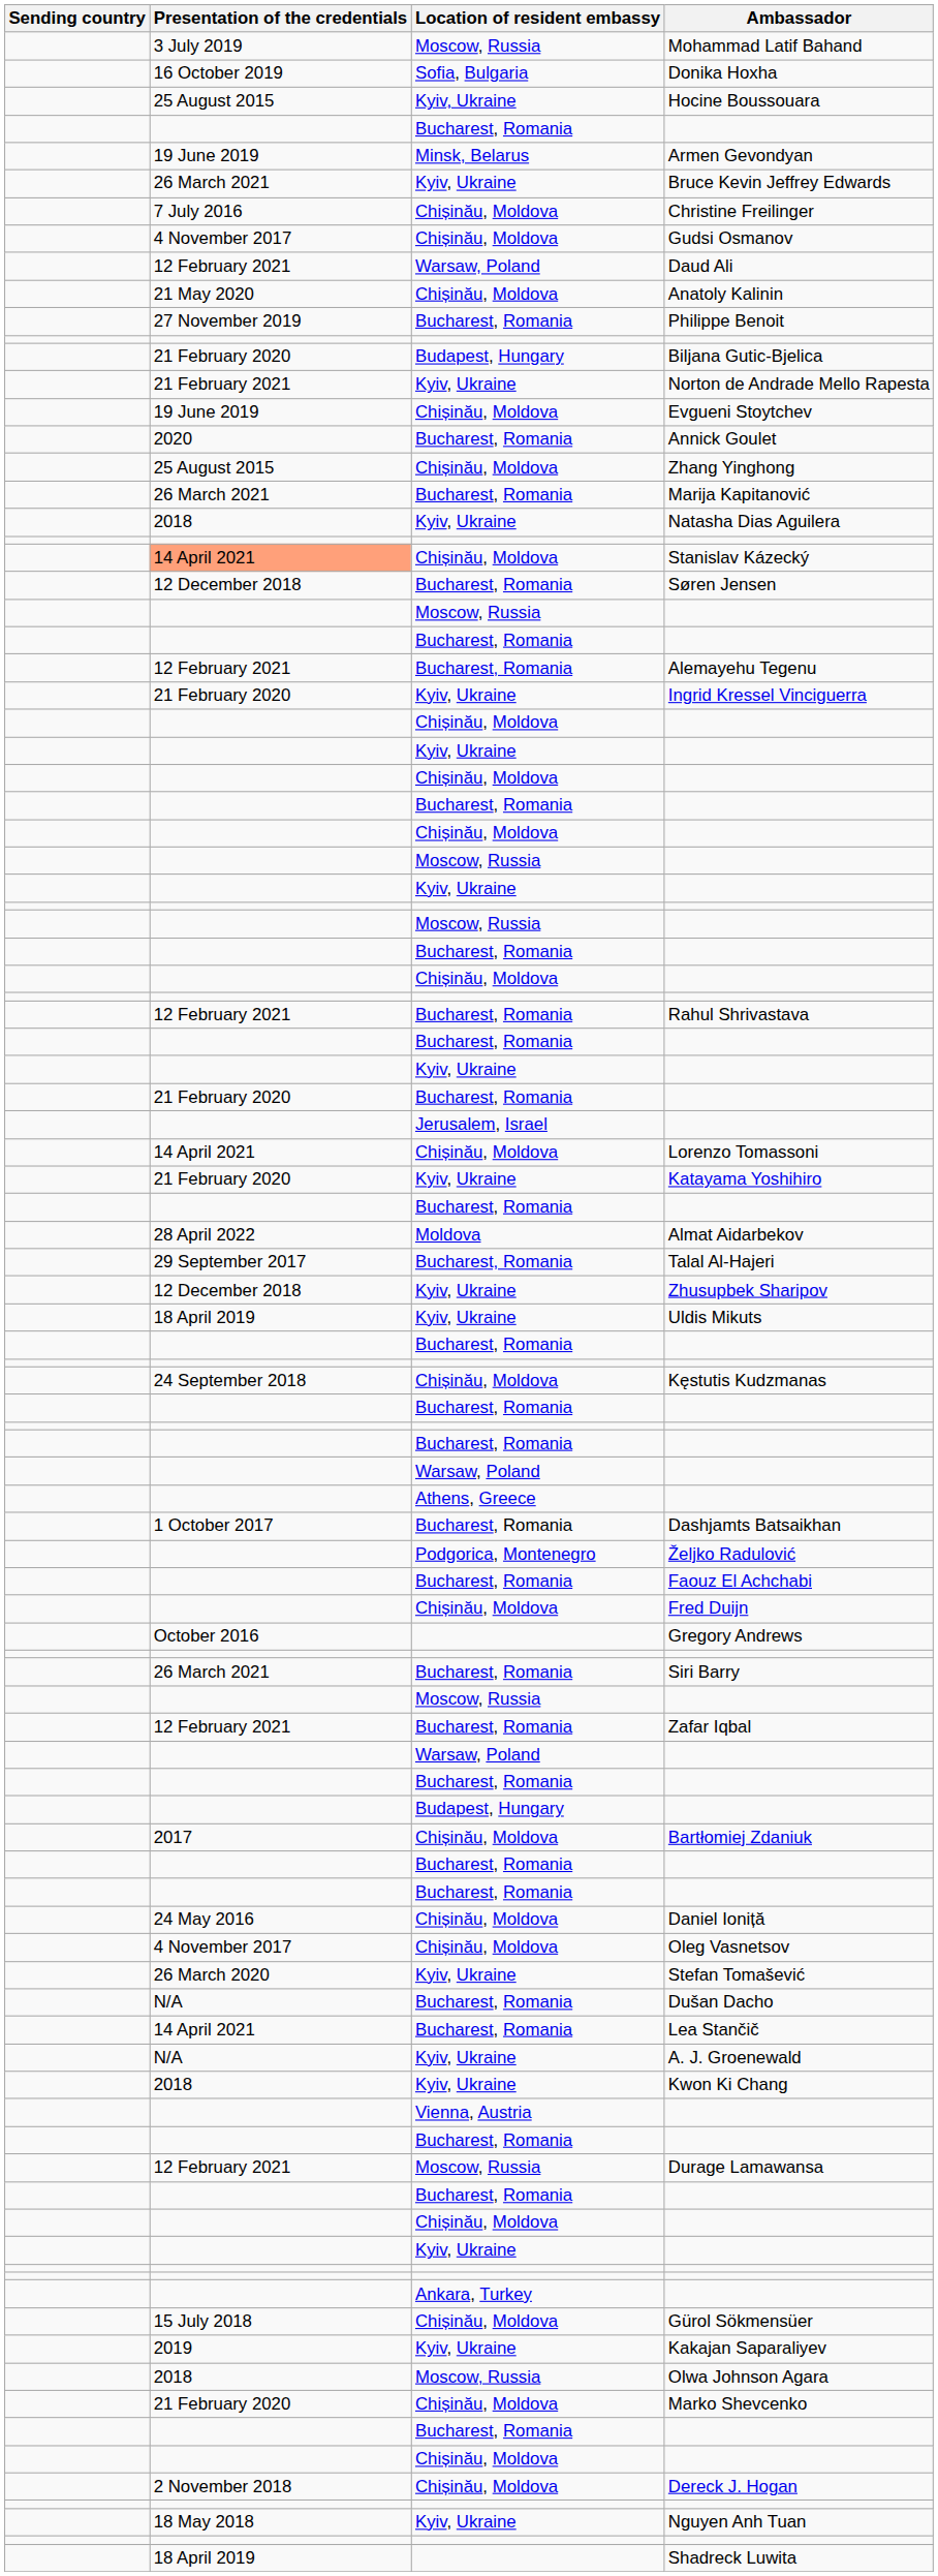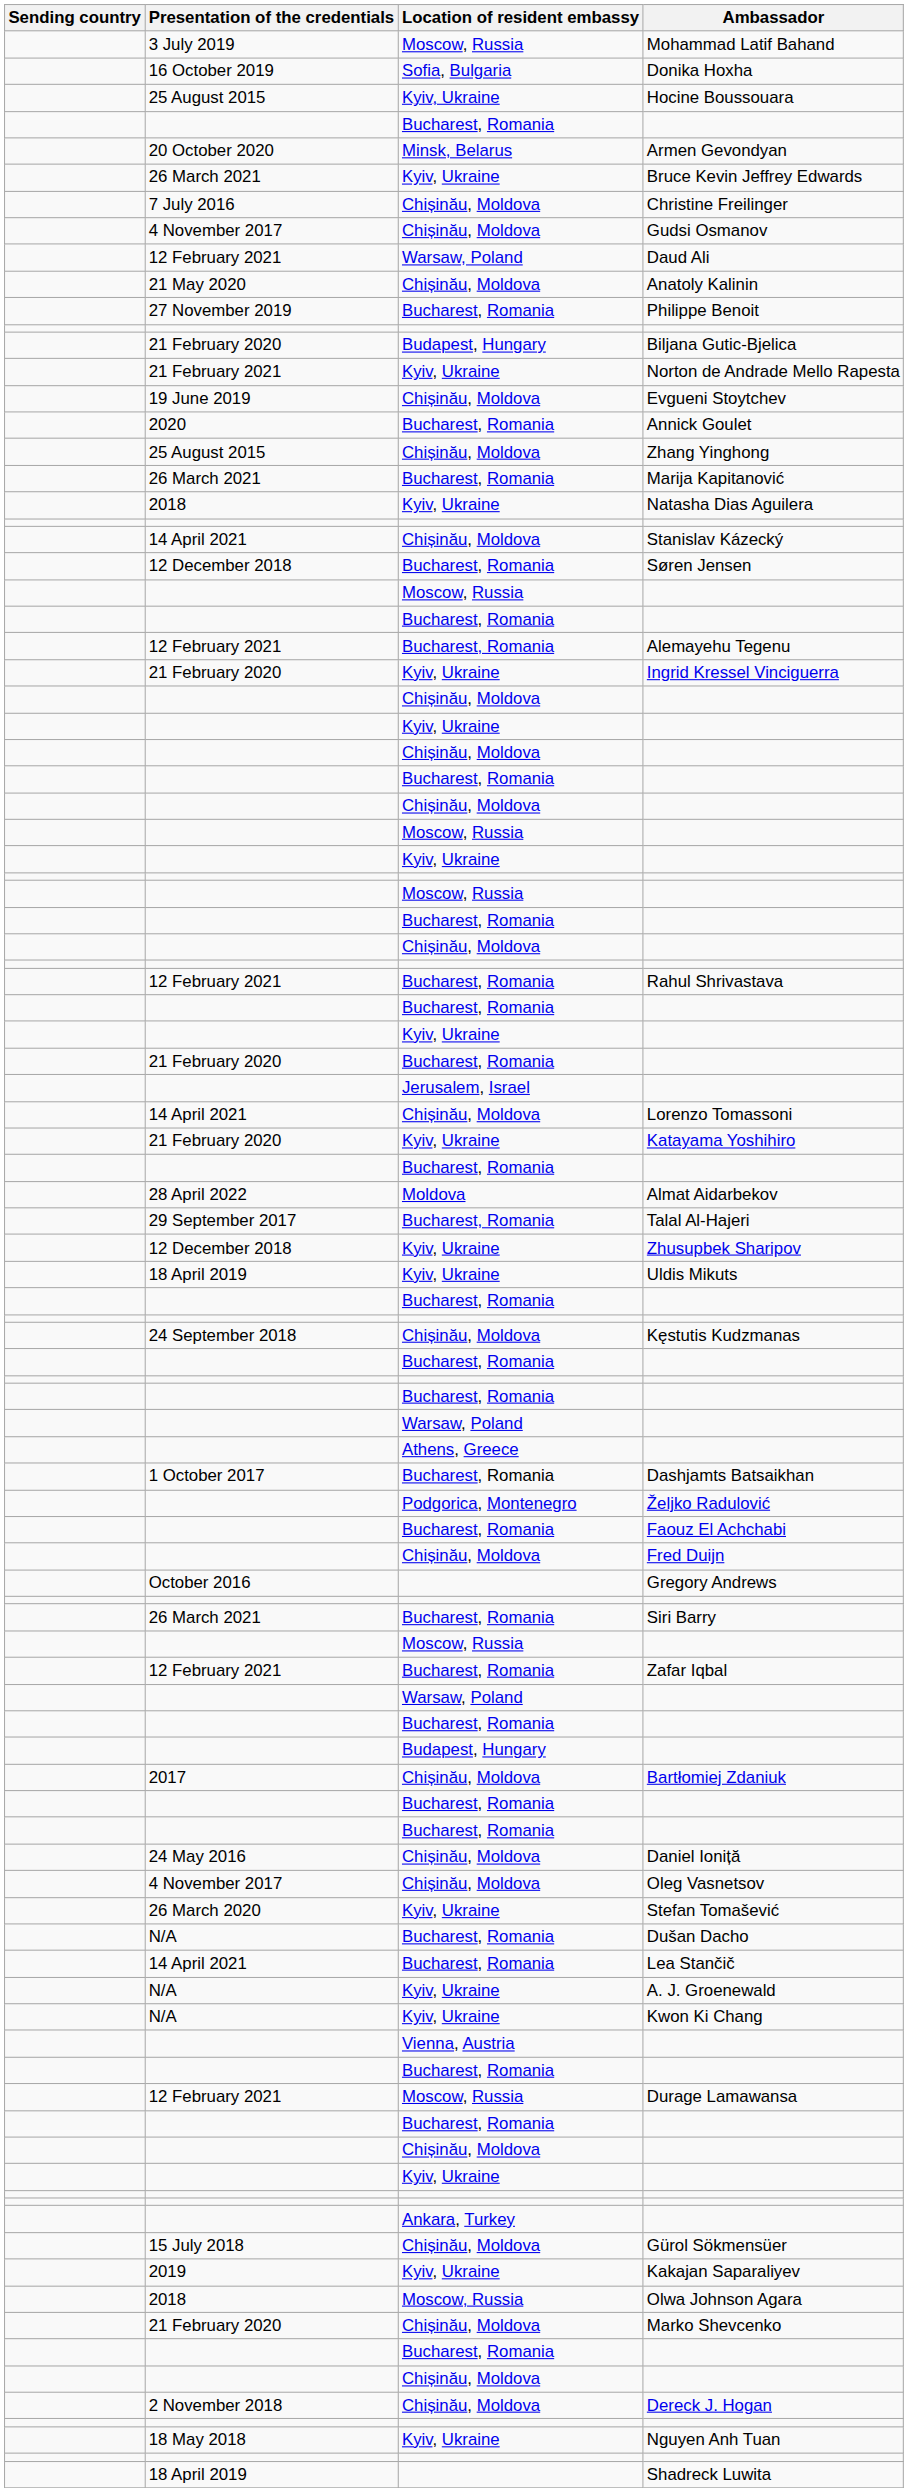Armen Gevondyan | Presentation of the credentials: 19 June 2019 -> 20 October 2020
Stanislav Kázecký | Presentation of the credentials: lightsalmon background -> no background
Kwon Ki Chang | Presentation of the credentials: 2018 -> N/A
